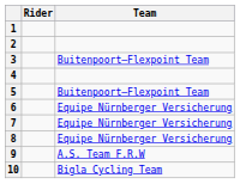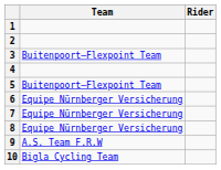columns swapped: Rider <-> Team
